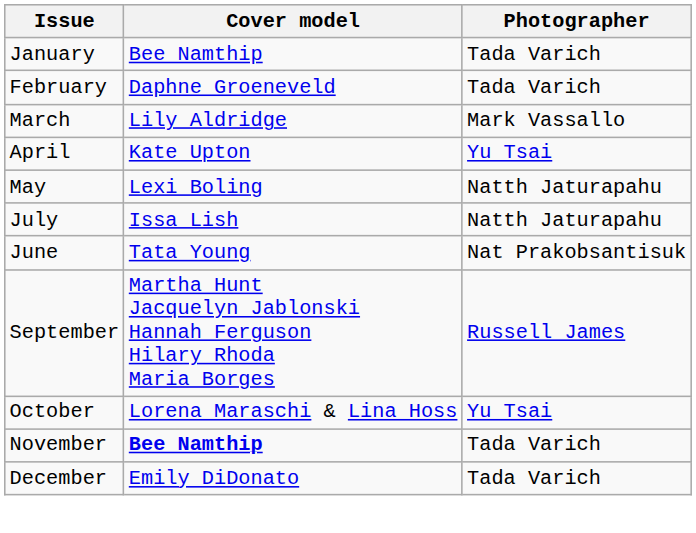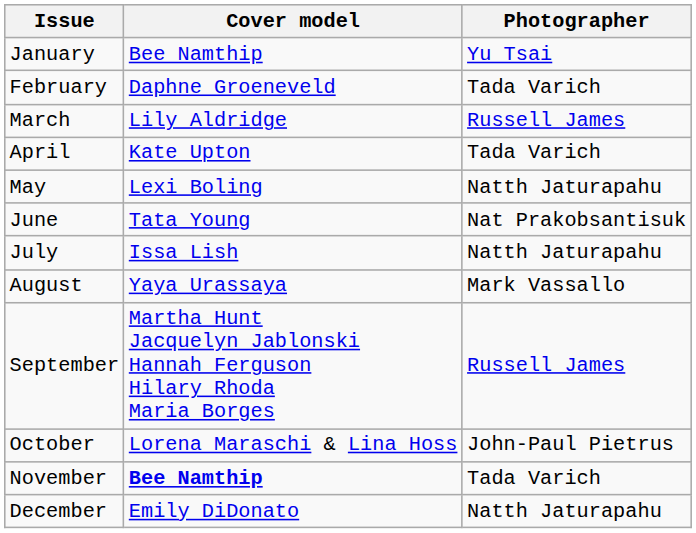January | Photographer: Tada Varich -> Yu Tsai
March | Photographer: Mark Vassallo -> Russell James
April | Photographer: Yu Tsai -> Tada Varich
rows swapped: June <-> July
+ row: August | Yaya Urassaya | Mark Vassallo
October | Photographer: Yu Tsai -> John-Paul Pietrus
December | Photographer: Tada Varich -> Natth Jaturapahu
